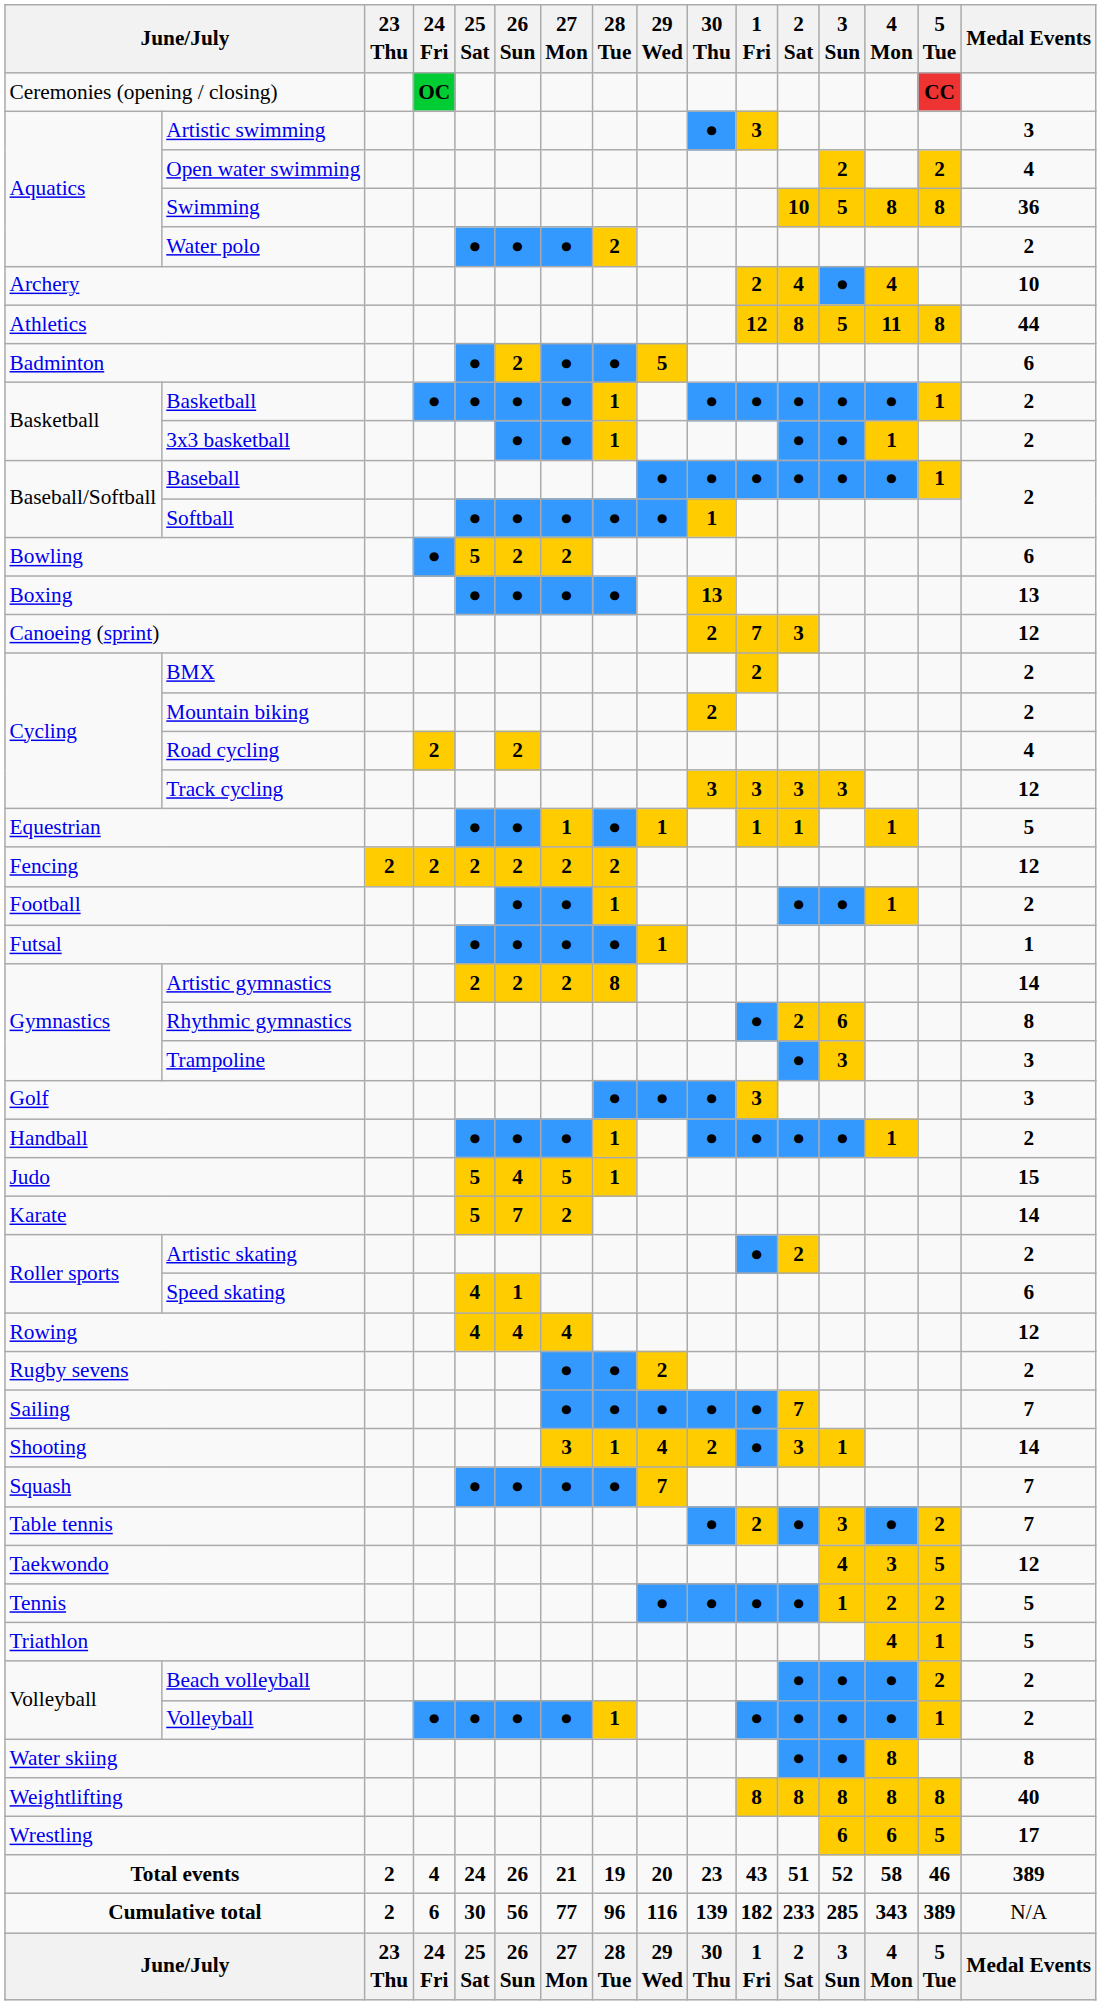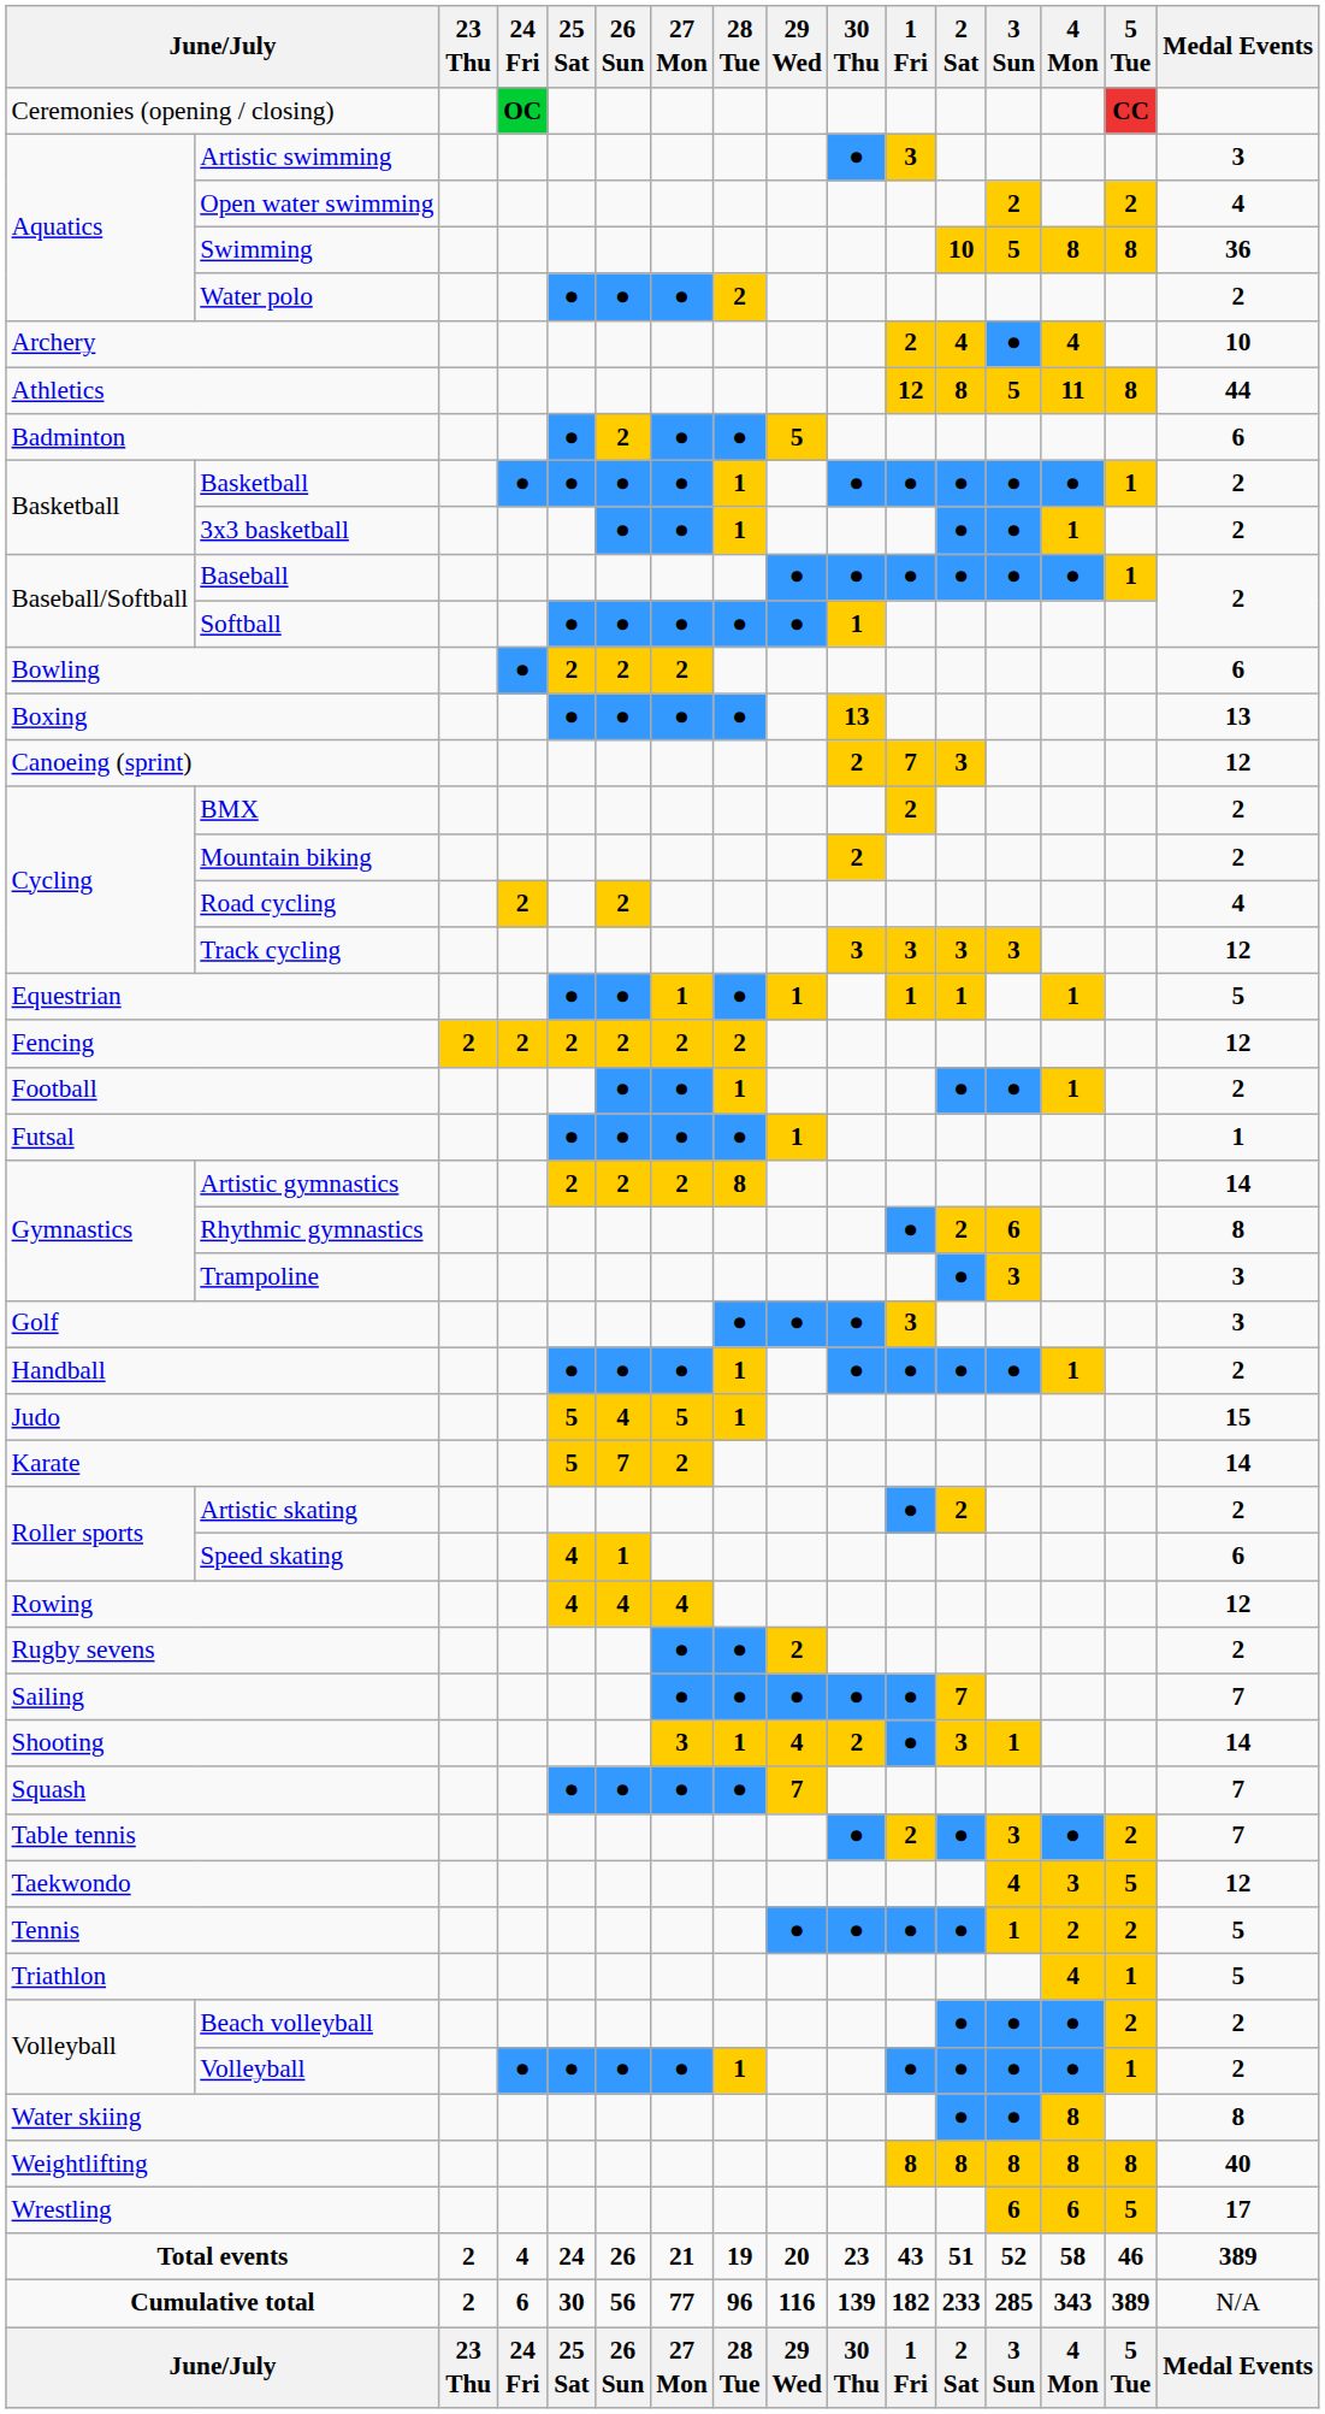Bowling | 25 Sat: 5 -> 2
